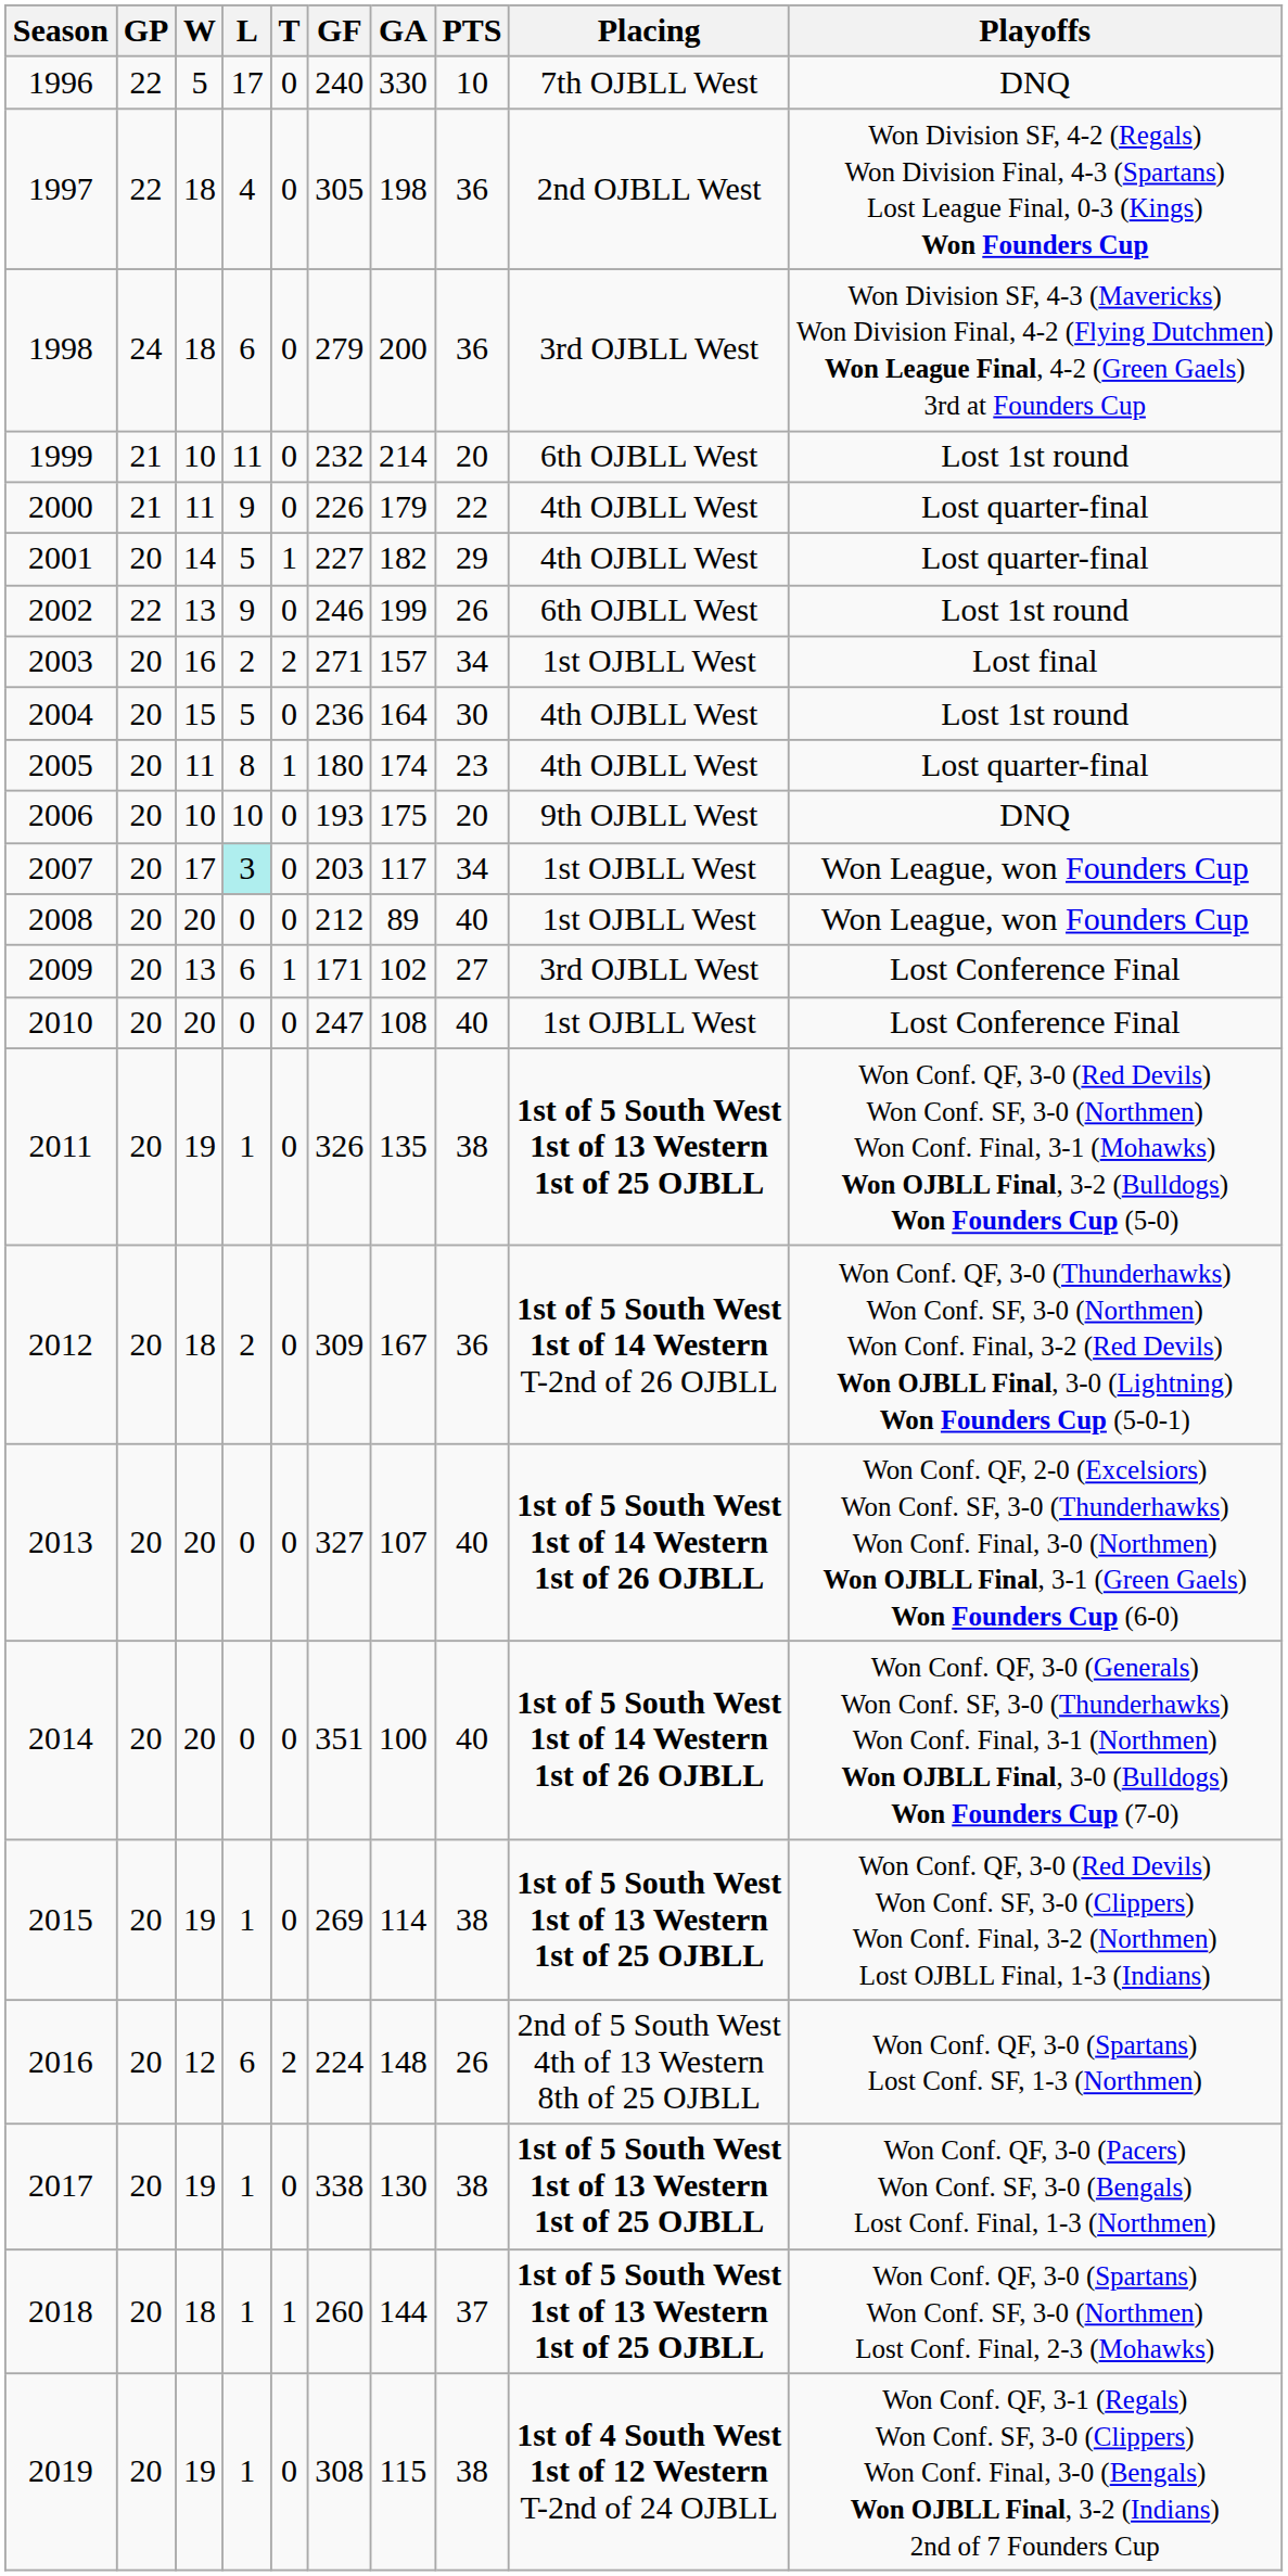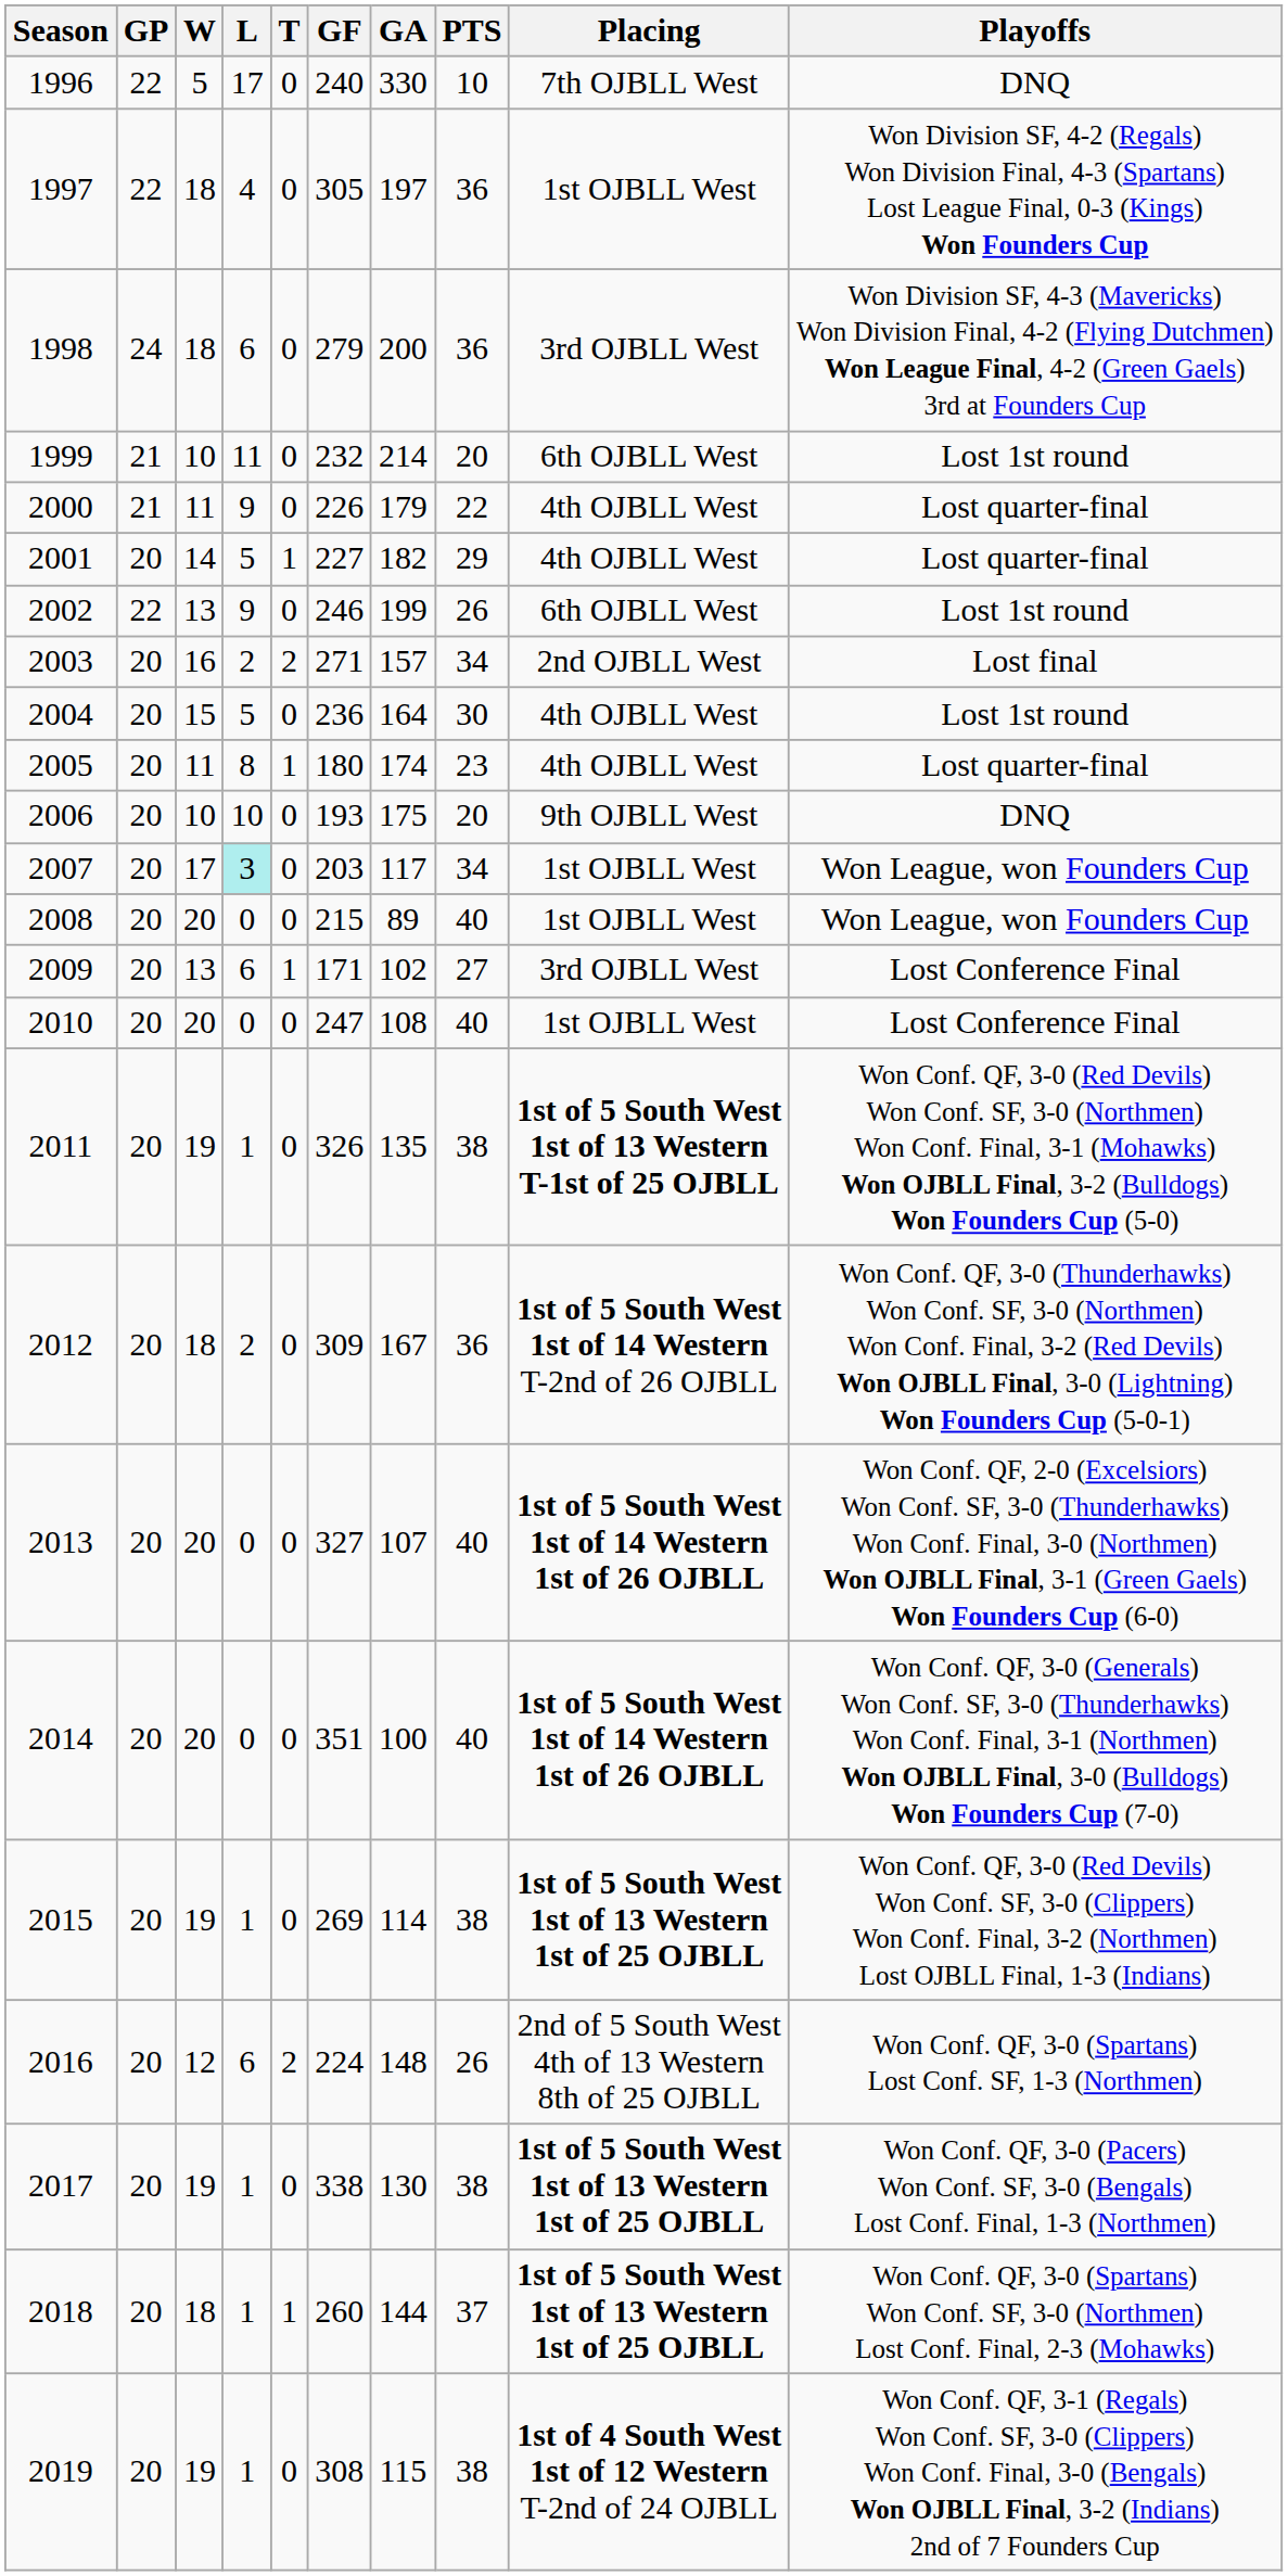1997 | GA: 198 -> 197
1997 | Placing: 2nd OJBLL West -> 1st OJBLL West
2003 | Placing: 1st OJBLL West -> 2nd OJBLL West
2008 | GF: 212 -> 215
2011 | Placing: 1st of 5 South West 1st of 13 Western 1st of 25 OJBLL -> 1st of 5 South West 1st of 13 Western T-1st of 25 OJBLL
